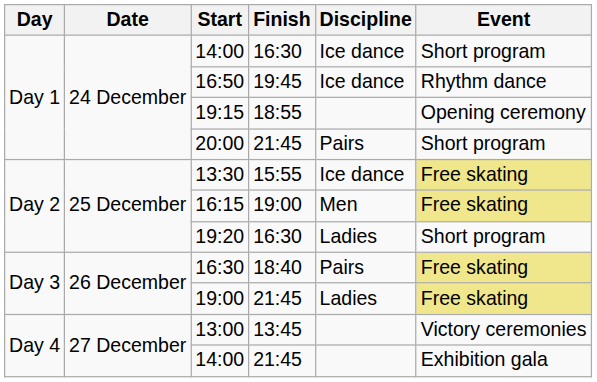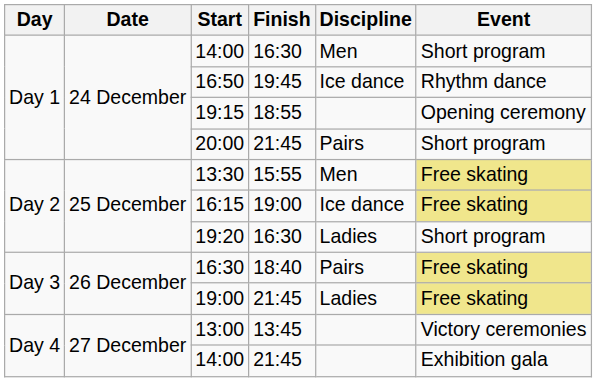Day 1 / 14:00 | Discipline: Ice dance -> Men
13:30 | Discipline: Ice dance -> Men
16:15 | Discipline: Men -> Ice dance
